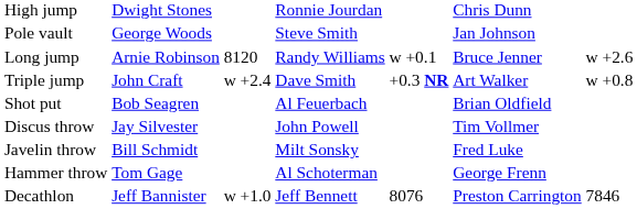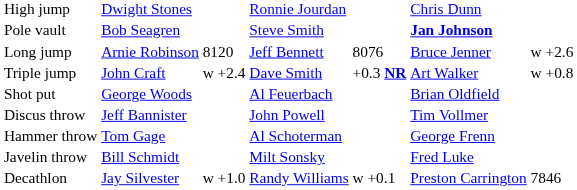Pole vault | column 2: George Woods -> Bob Seagren
Pole vault | column 6: normal -> bold
Long jump | column 4: Randy Williams -> Jeff Bennett
Long jump | column 5: w +0.1 -> 8076
Shot put | column 2: Bob Seagren -> George Woods
Discus throw | column 2: Jay Silvester -> Jeff Bannister
rows swapped: Hammer throw <-> Javelin throw
Decathlon | column 2: Jeff Bannister -> Jay Silvester
Decathlon | column 4: Jeff Bennett -> Randy Williams
Decathlon | column 5: 8076 -> w +0.1
